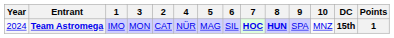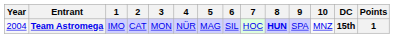columns swapped: 2 <-> 3
Team Astromega | Year: 2024 -> 2004
Team Astromega | 7: bold -> normal
